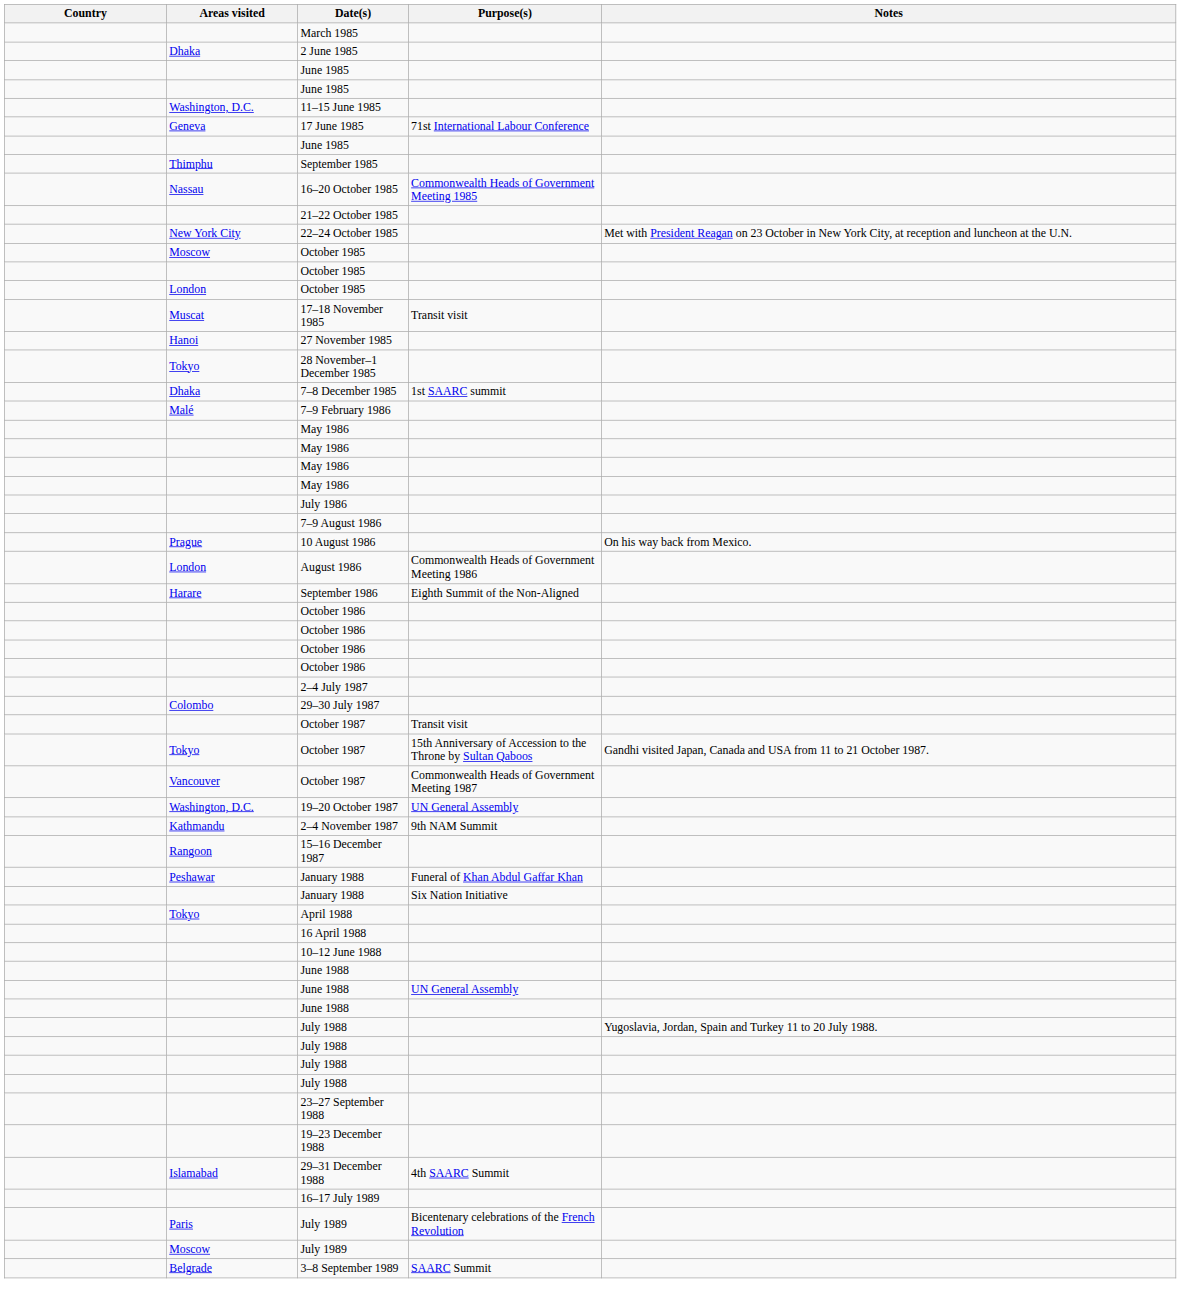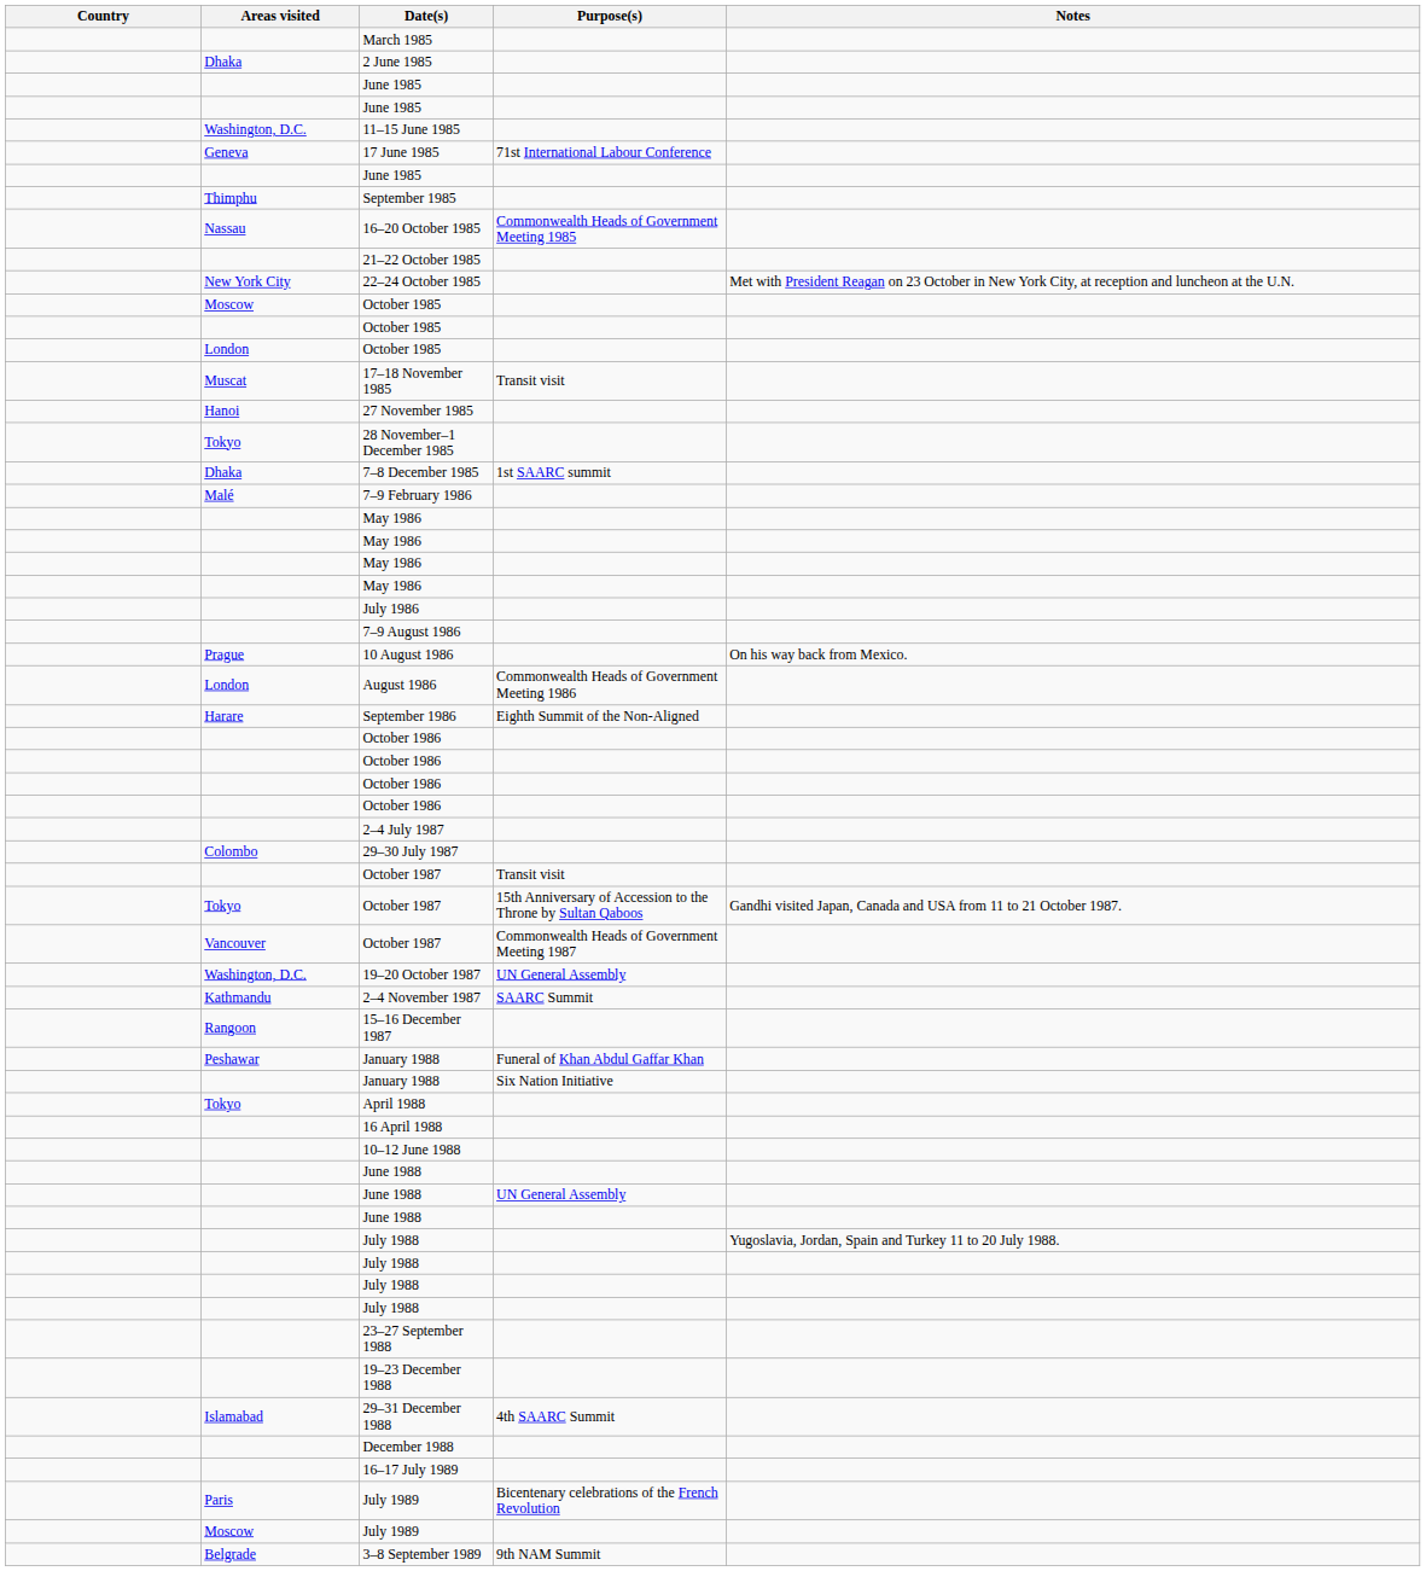2–4 November 1987 | Purpose(s): 9th NAM Summit -> SAARC Summit
+ row: December 1988
3–8 September 1989 | Purpose(s): SAARC Summit -> 9th NAM Summit
